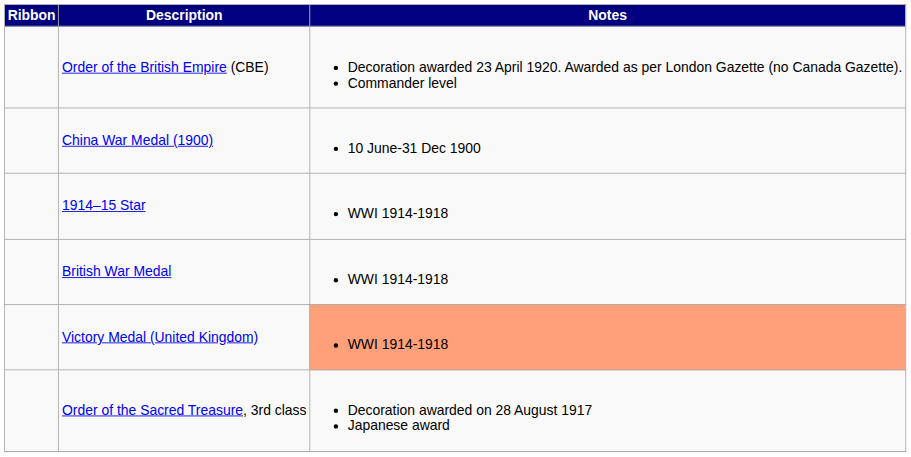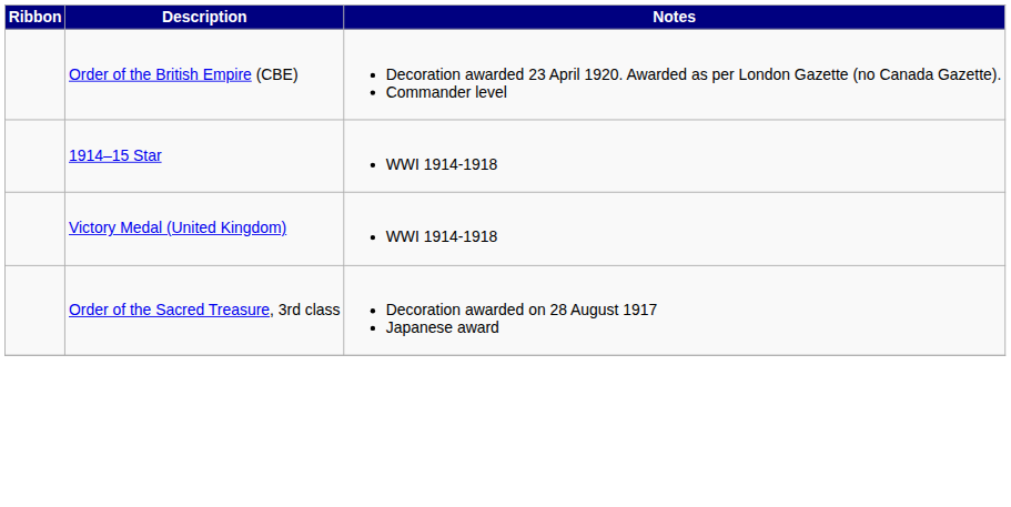- row: China War Medal (1900) | 10 June-31 Dec 1900
- row: British War Medal | WWI 1914-1918
Victory Medal (United Kingdom) | Notes: lightsalmon background -> no background
